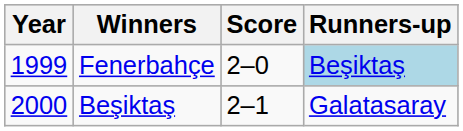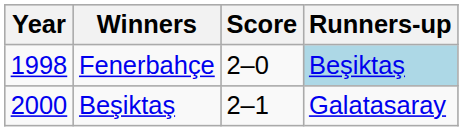Fenerbahçe | Year: 1999 -> 1998
